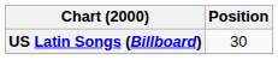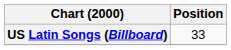US Latin Songs (Billboard) | Position: 30 -> 33
